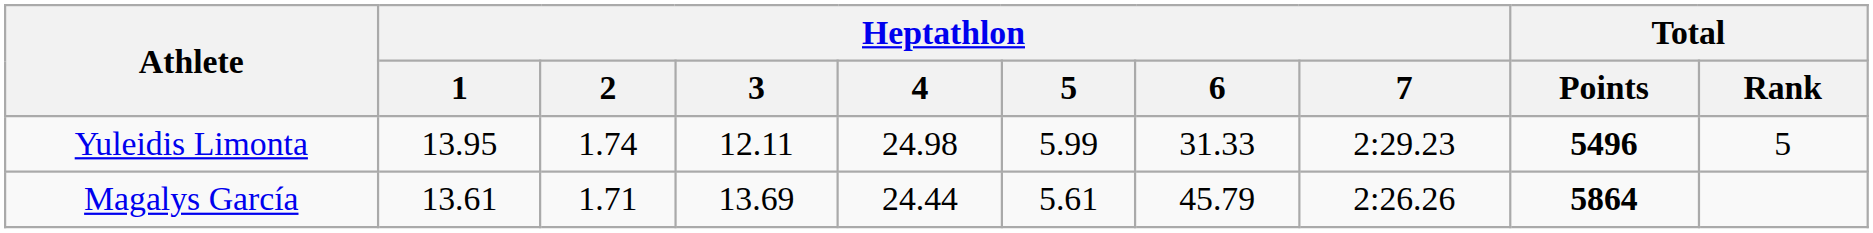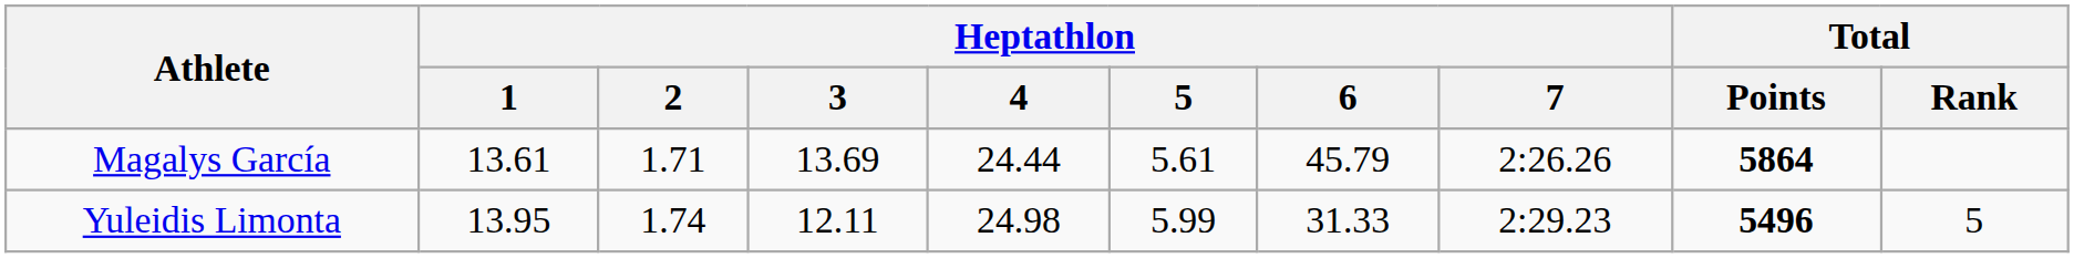rows swapped: Magalys García <-> Yuleidis Limonta
